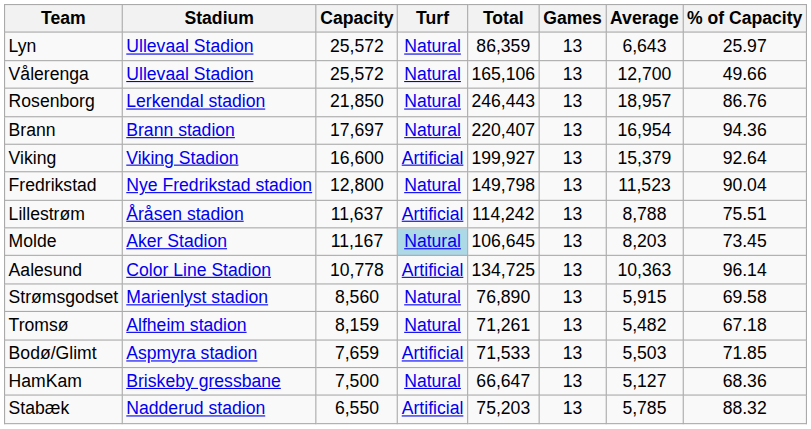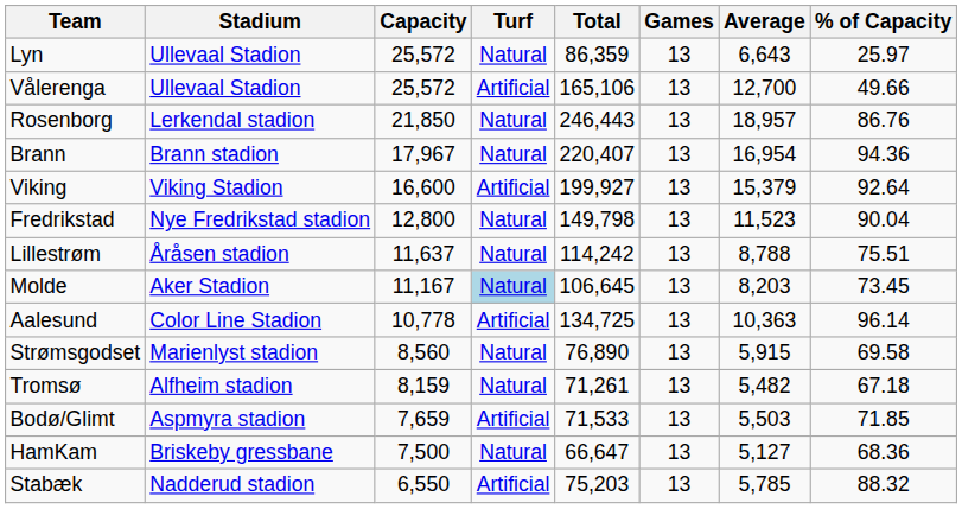Vålerenga | Turf: Natural -> Artificial
Brann | Capacity: 17,697 -> 17,967
Lillestrøm | Turf: Artificial -> Natural
